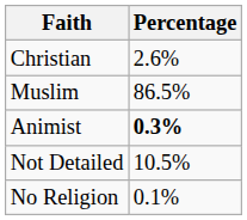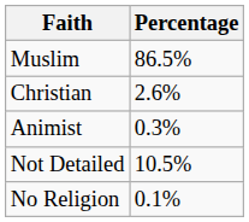rows swapped: Christian <-> Muslim
Animist | Percentage: bold -> normal
